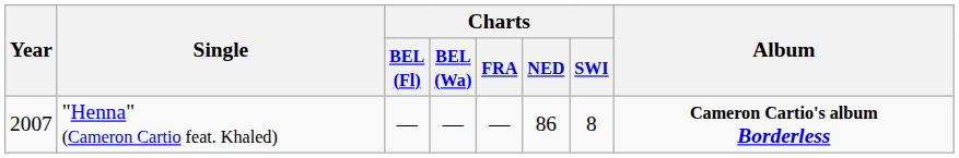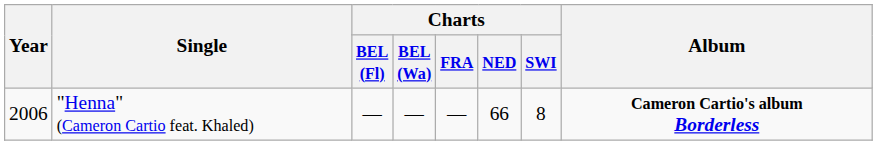"Henna" (Cameron Cartio feat. Khaled) | Year: 2007 -> 2006
"Henna" (Cameron Cartio feat. Khaled) | Charts / NED: 86 -> 66
